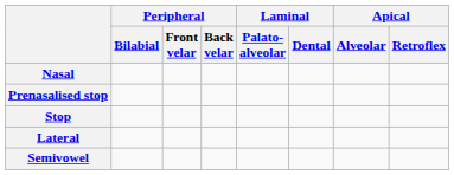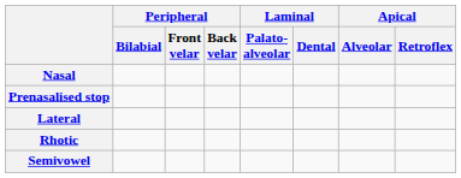- row: Stop
+ row: Rhotic
